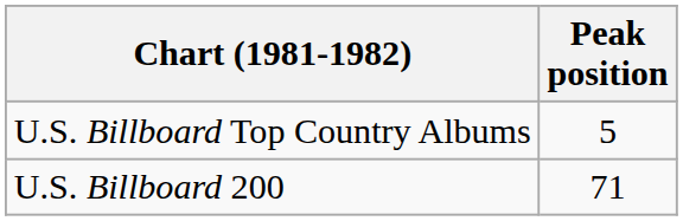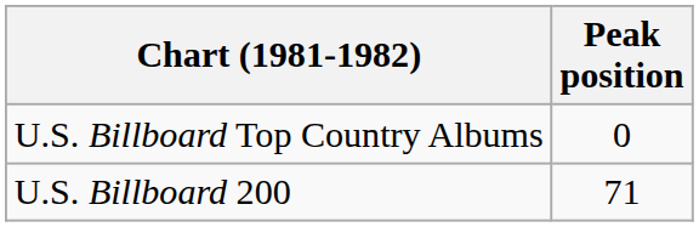U.S. Billboard Top Country Albums | Peak position: 5 -> 0
